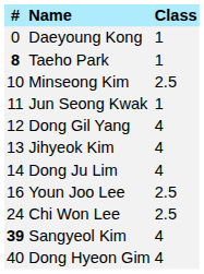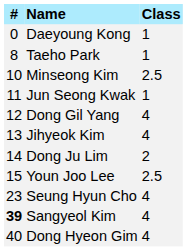Taeho Park | #: bold -> normal
Dong Ju Lim | Class: 4 -> 2
Youn Joo Lee | #: 16 -> 15
+ row: 23 | Seung Hyun Cho | 4
- row: 24 | Chi Won Lee | 2.5
